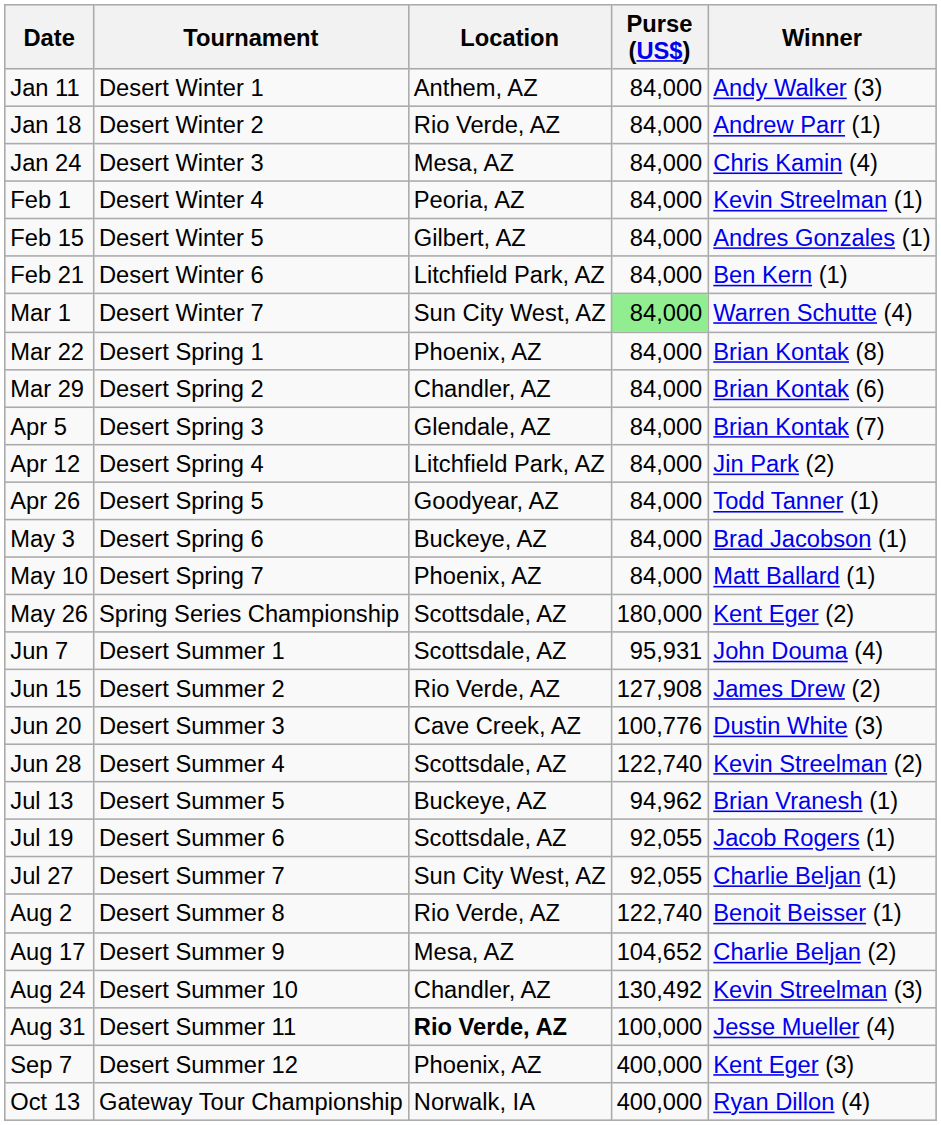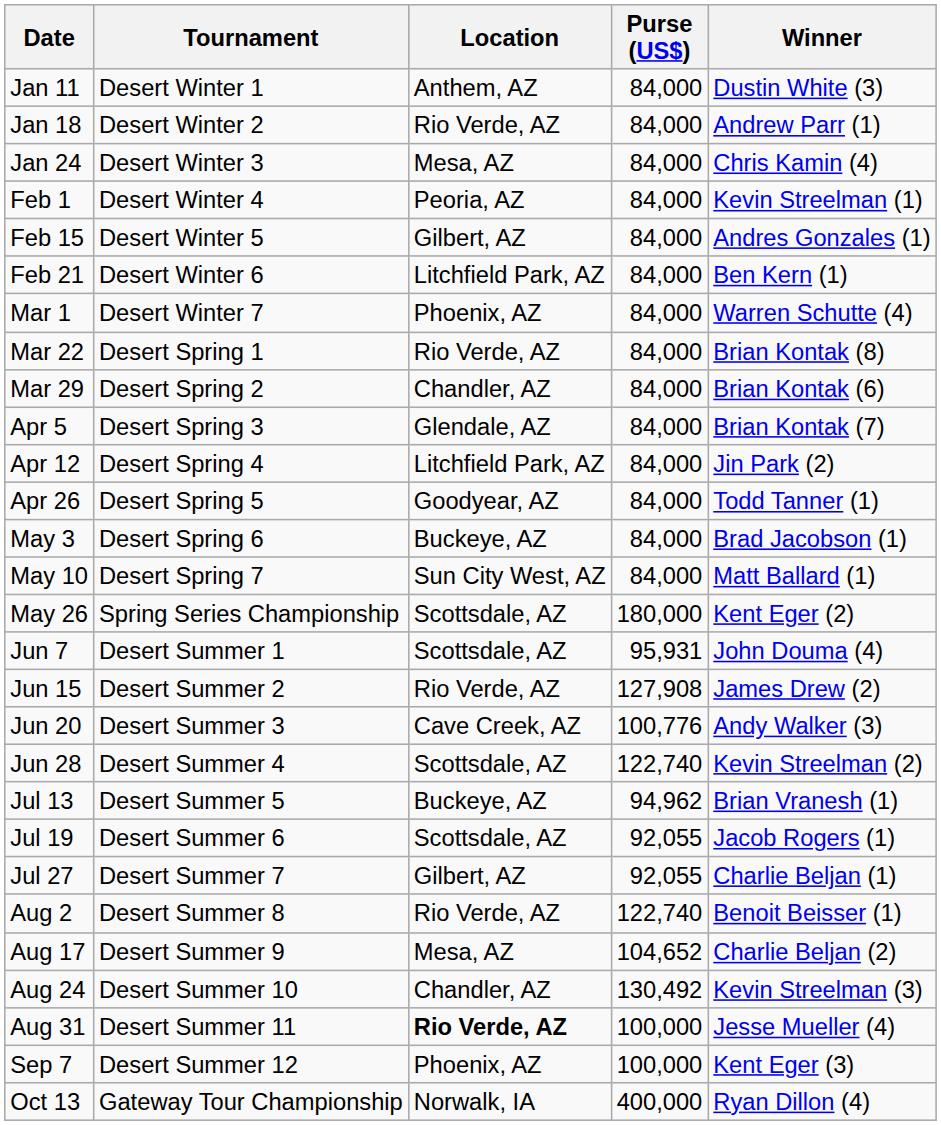Jan 11 | Winner: Andy Walker (3) -> Dustin White (3)
Mar 1 | Location: Sun City West, AZ -> Phoenix, AZ
Mar 1 | Purse (US$): lightgreen background -> no background
Mar 22 | Location: Phoenix, AZ -> Rio Verde, AZ
May 10 | Location: Phoenix, AZ -> Sun City West, AZ
Jun 20 | Winner: Dustin White (3) -> Andy Walker (3)
Jul 27 | Location: Sun City West, AZ -> Gilbert, AZ
Sep 7 | Purse (US$): 400,000 -> 100,000
